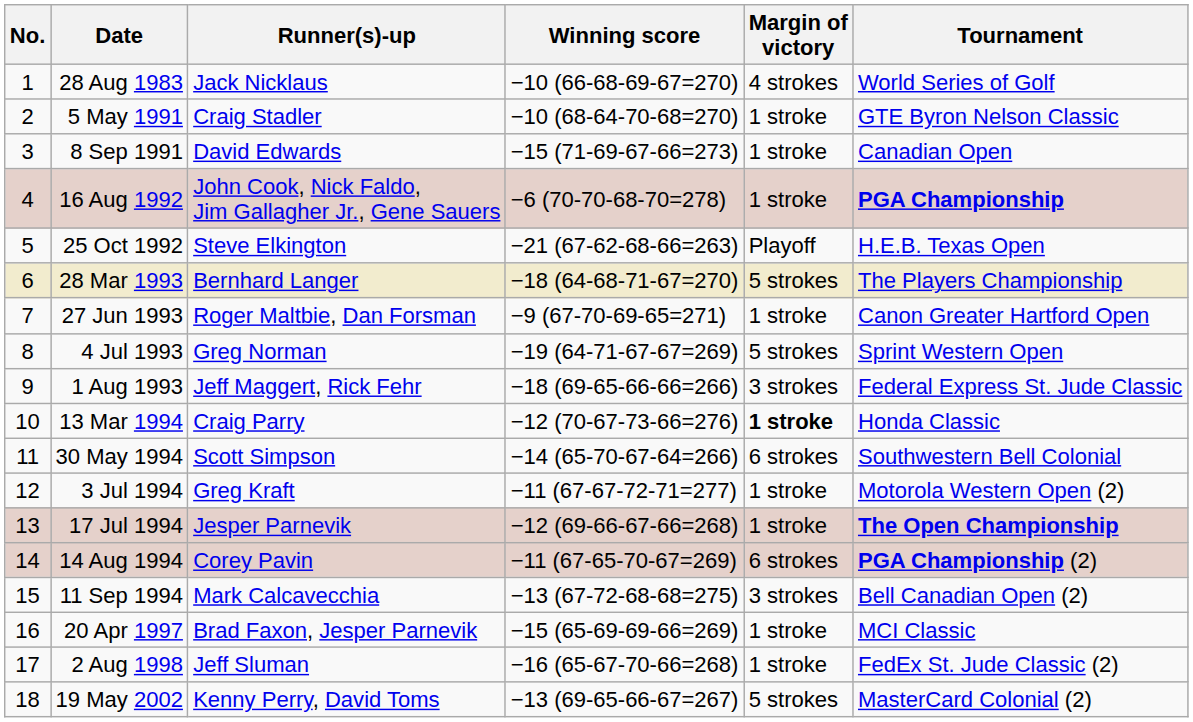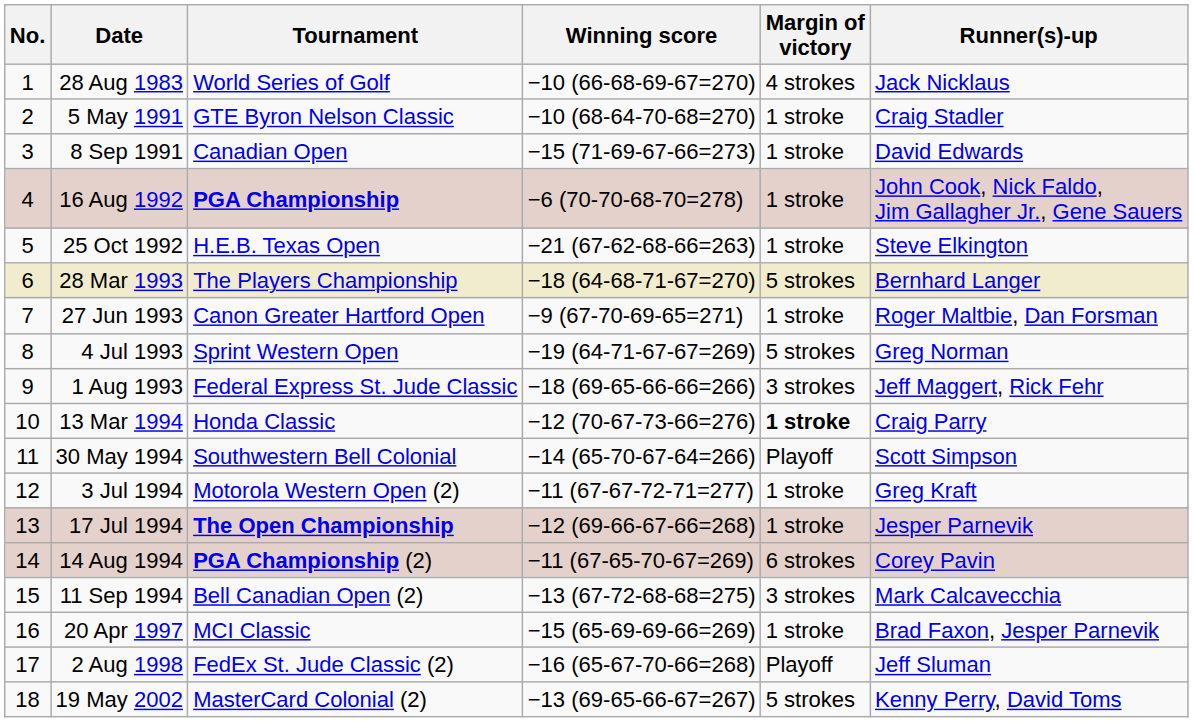columns swapped: Tournament <-> Runner(s)-up
25 Oct 1992 | Margin of victory: Playoff -> 1 stroke
30 May 1994 | Margin of victory: 6 strokes -> Playoff
2 Aug 1998 | Margin of victory: 1 stroke -> Playoff
